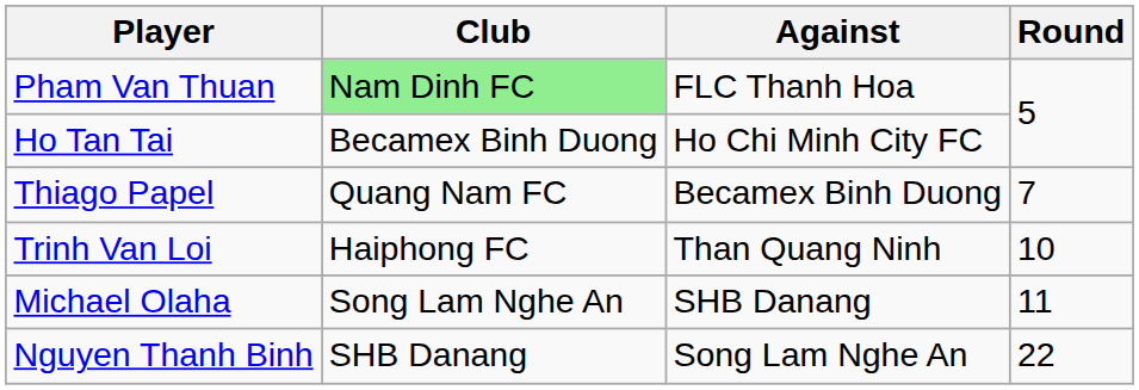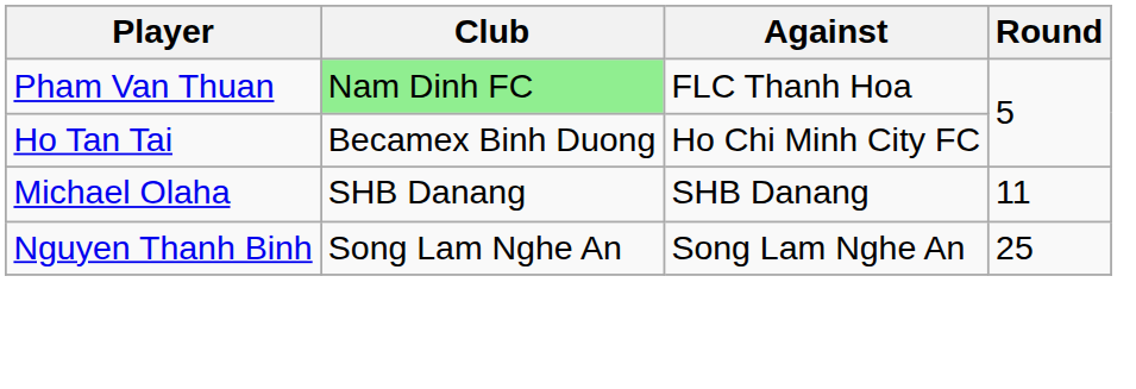- row: Thiago Papel | Quang Nam FC | Becamex Binh Duong | 7
- row: Trinh Van Loi | Haiphong FC | Than Quang Ninh | 10
Michael Olaha | Club: Song Lam Nghe An -> SHB Danang
Nguyen Thanh Binh | Club: SHB Danang -> Song Lam Nghe An
Nguyen Thanh Binh | Round: 22 -> 25
